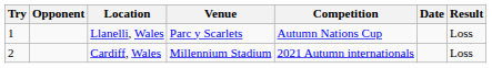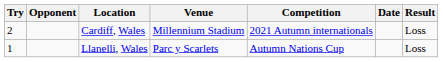rows swapped: Llanelli, Wales <-> Cardiff, Wales
